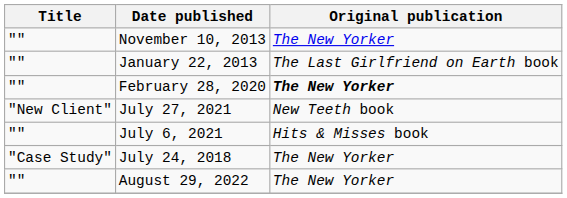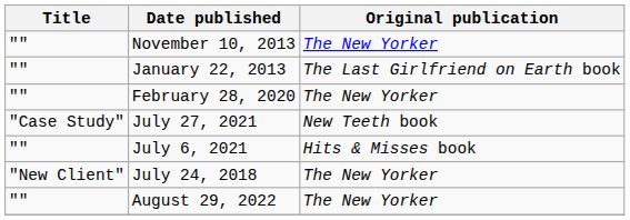February 28, 2020 | Original publication: bold -> normal
July 27, 2021 | Title: "New Client" -> "Case Study"
July 24, 2018 | Title: "Case Study" -> "New Client"
